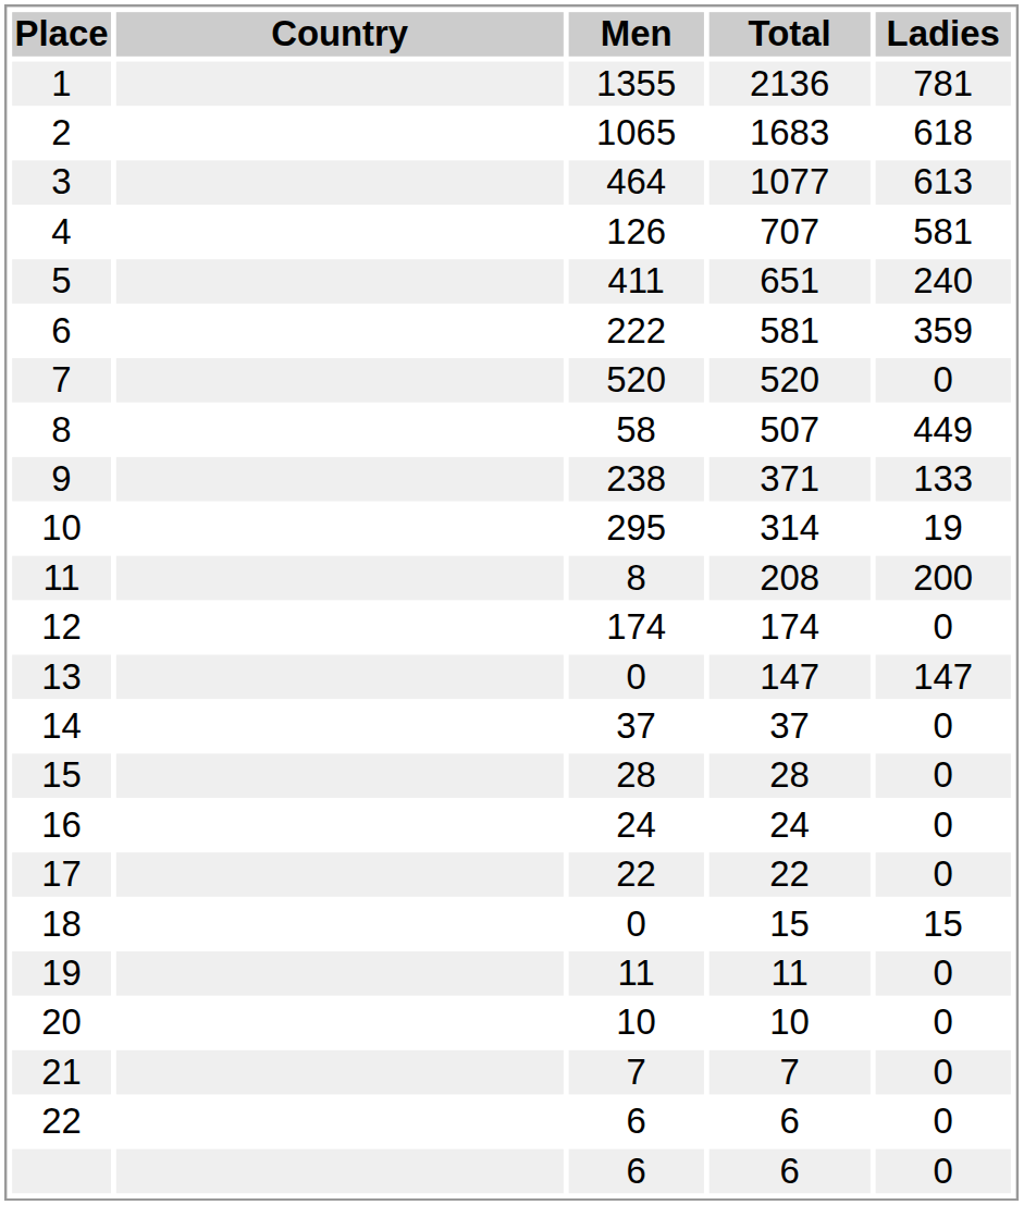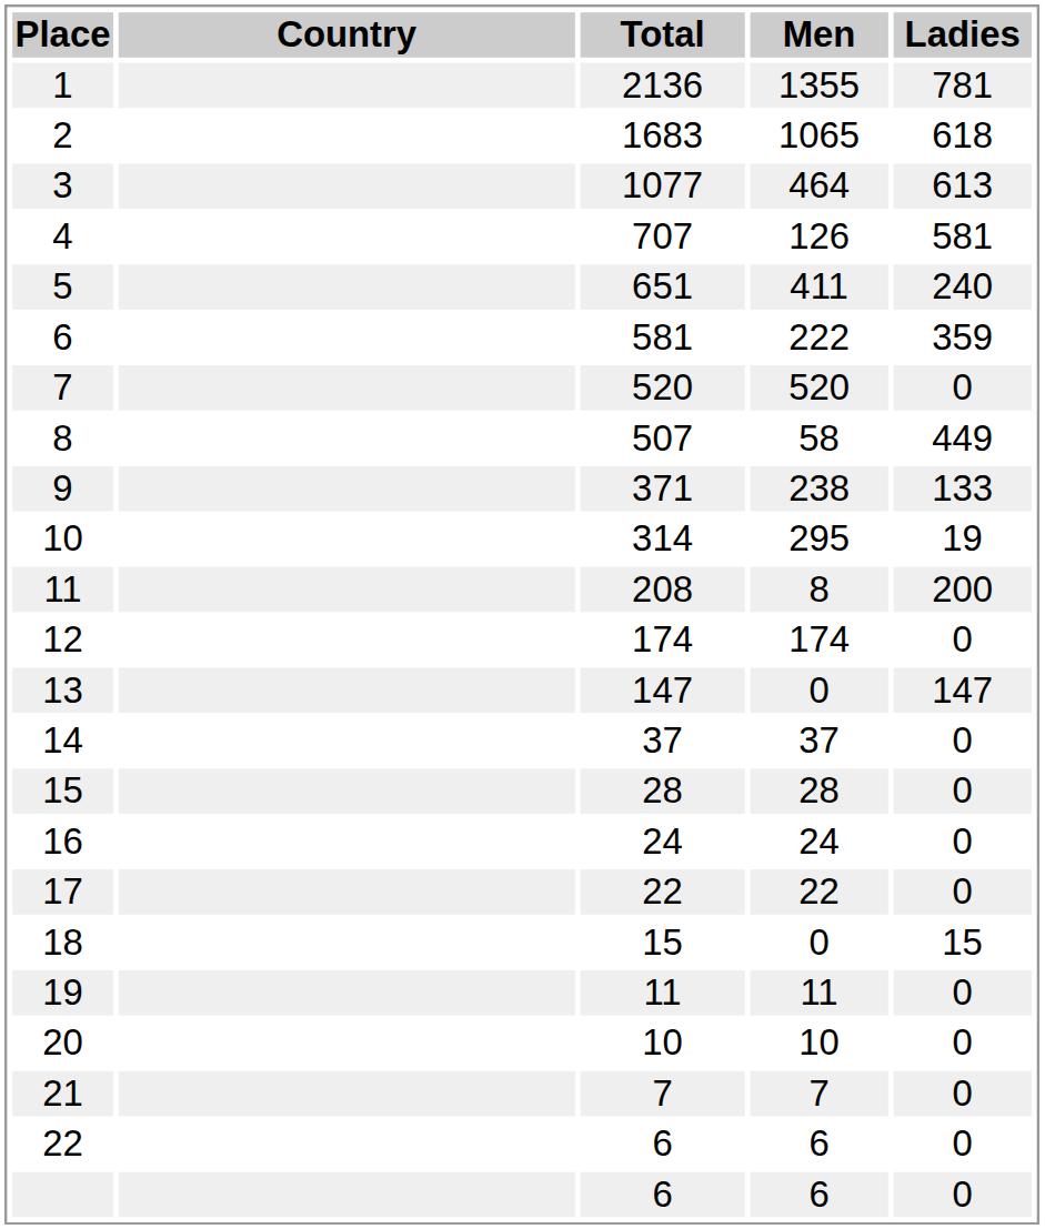columns swapped: Total <-> Men
